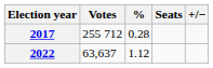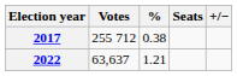2017 | %: 0.28 -> 0.38
2022 | %: 1.12 -> 1.21
